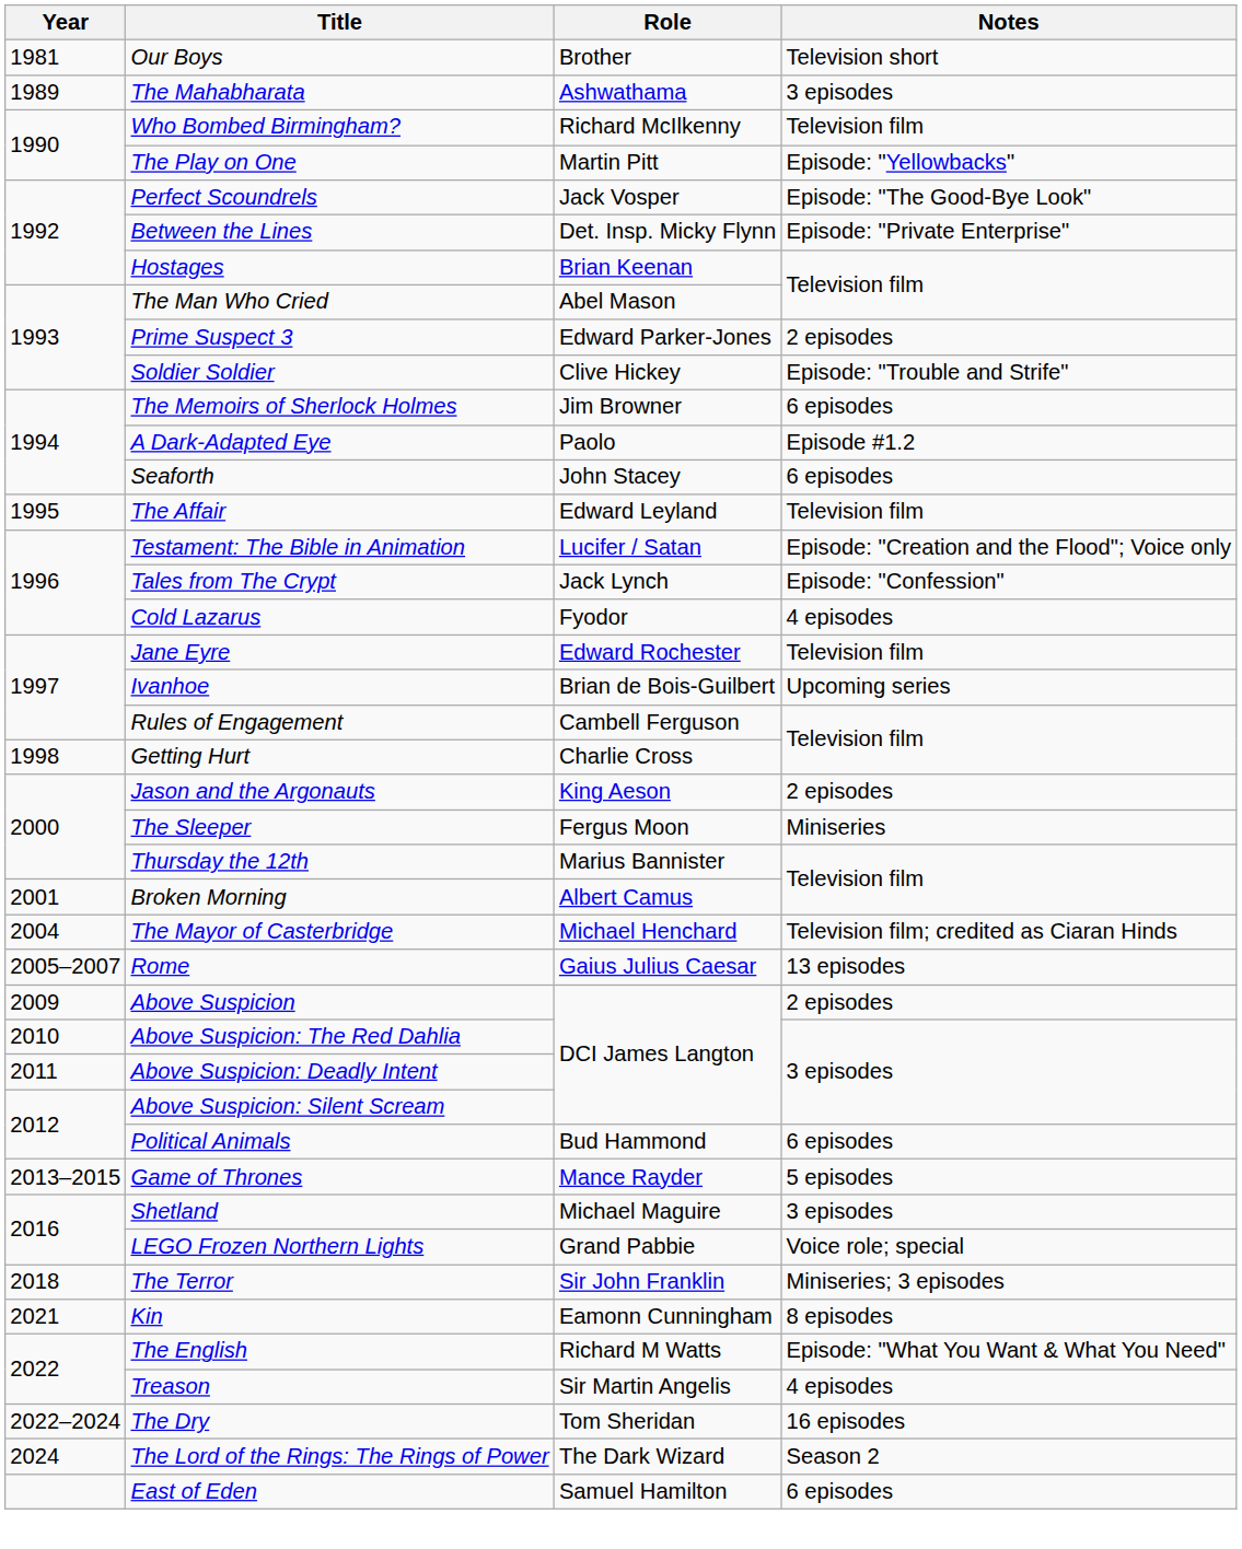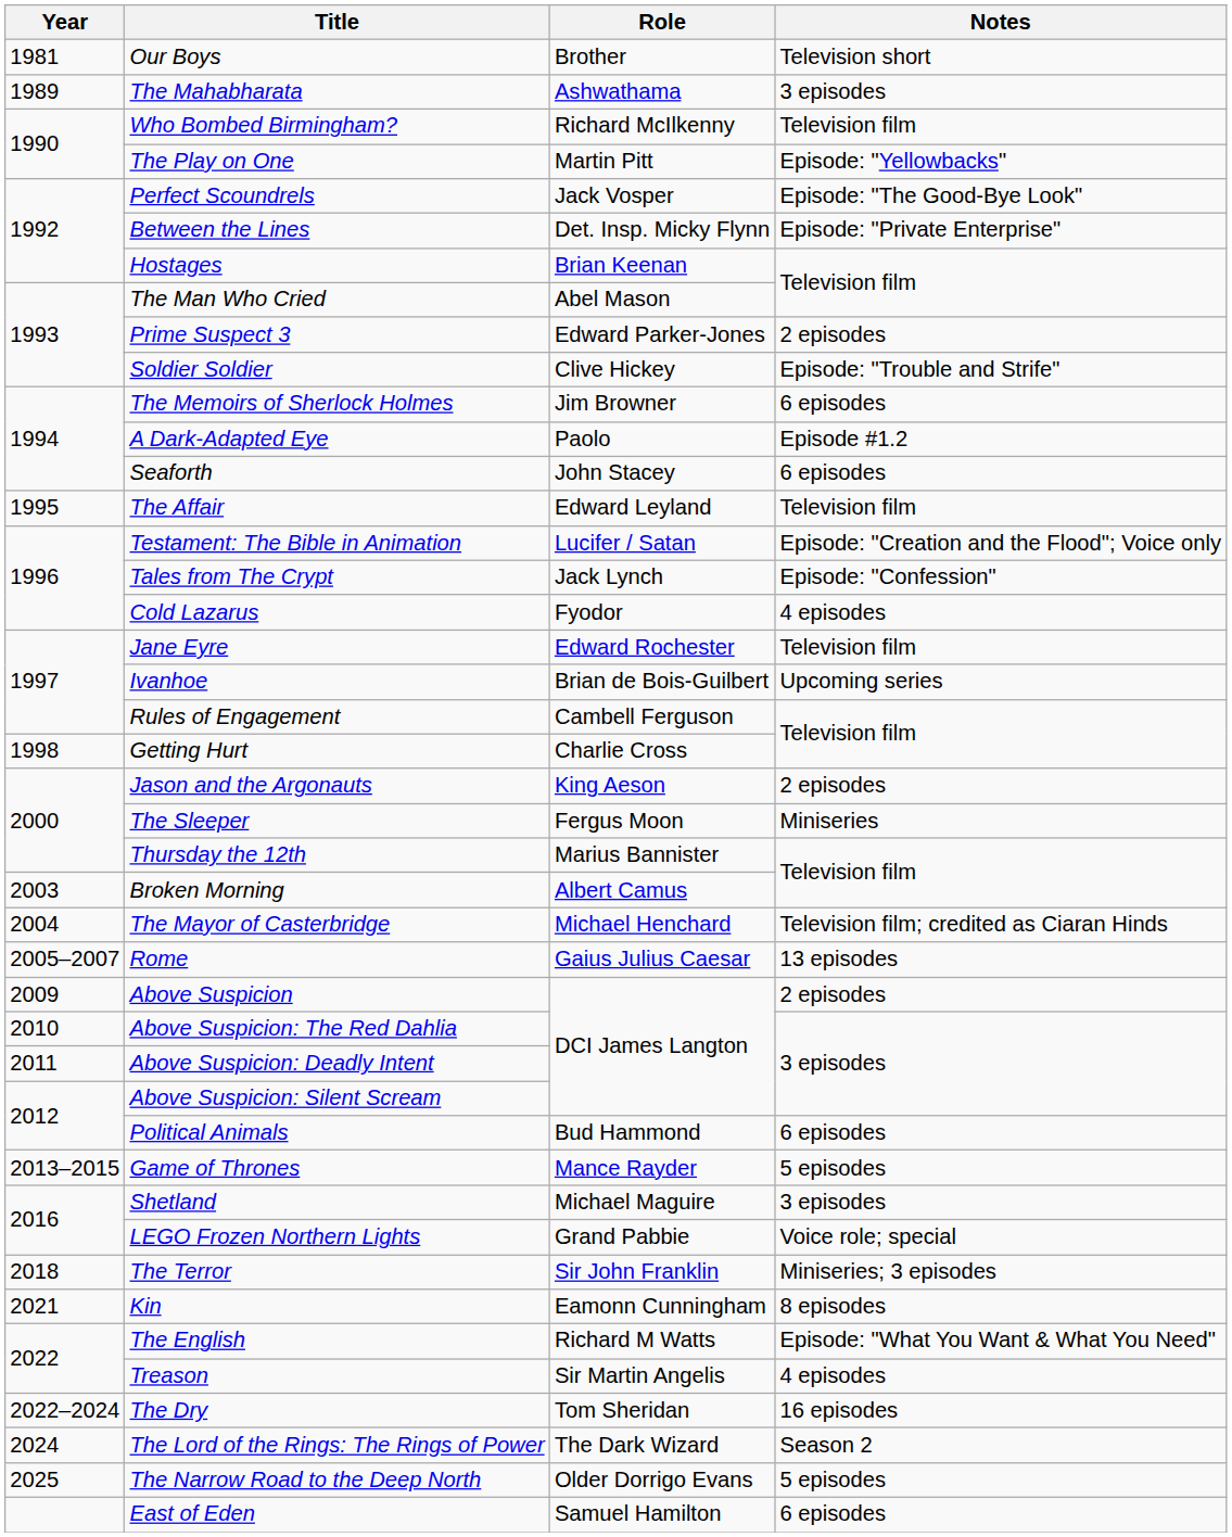Broken Morning | Year: 2001 -> 2003
+ row: 2025 | The Narrow Road to the Deep North | Older Dorrigo Evans | 5 episodes
